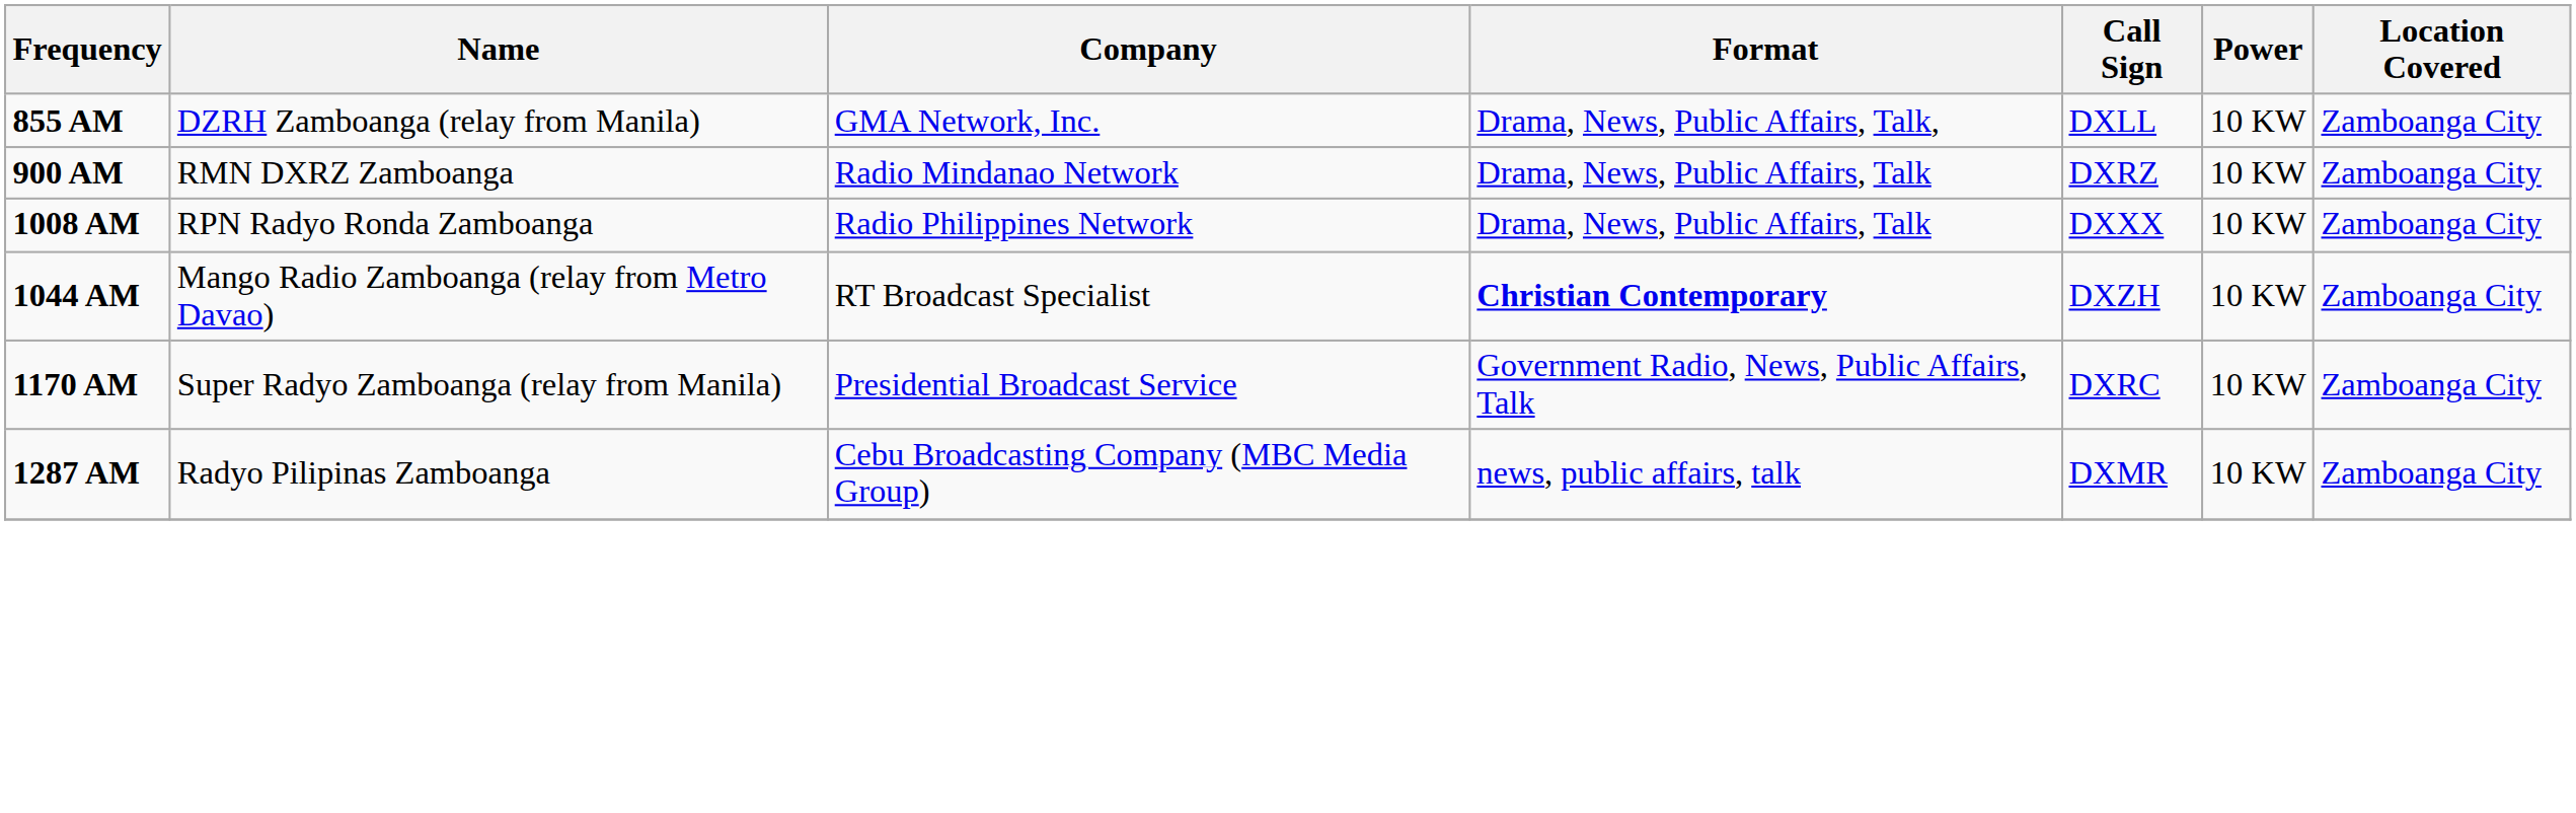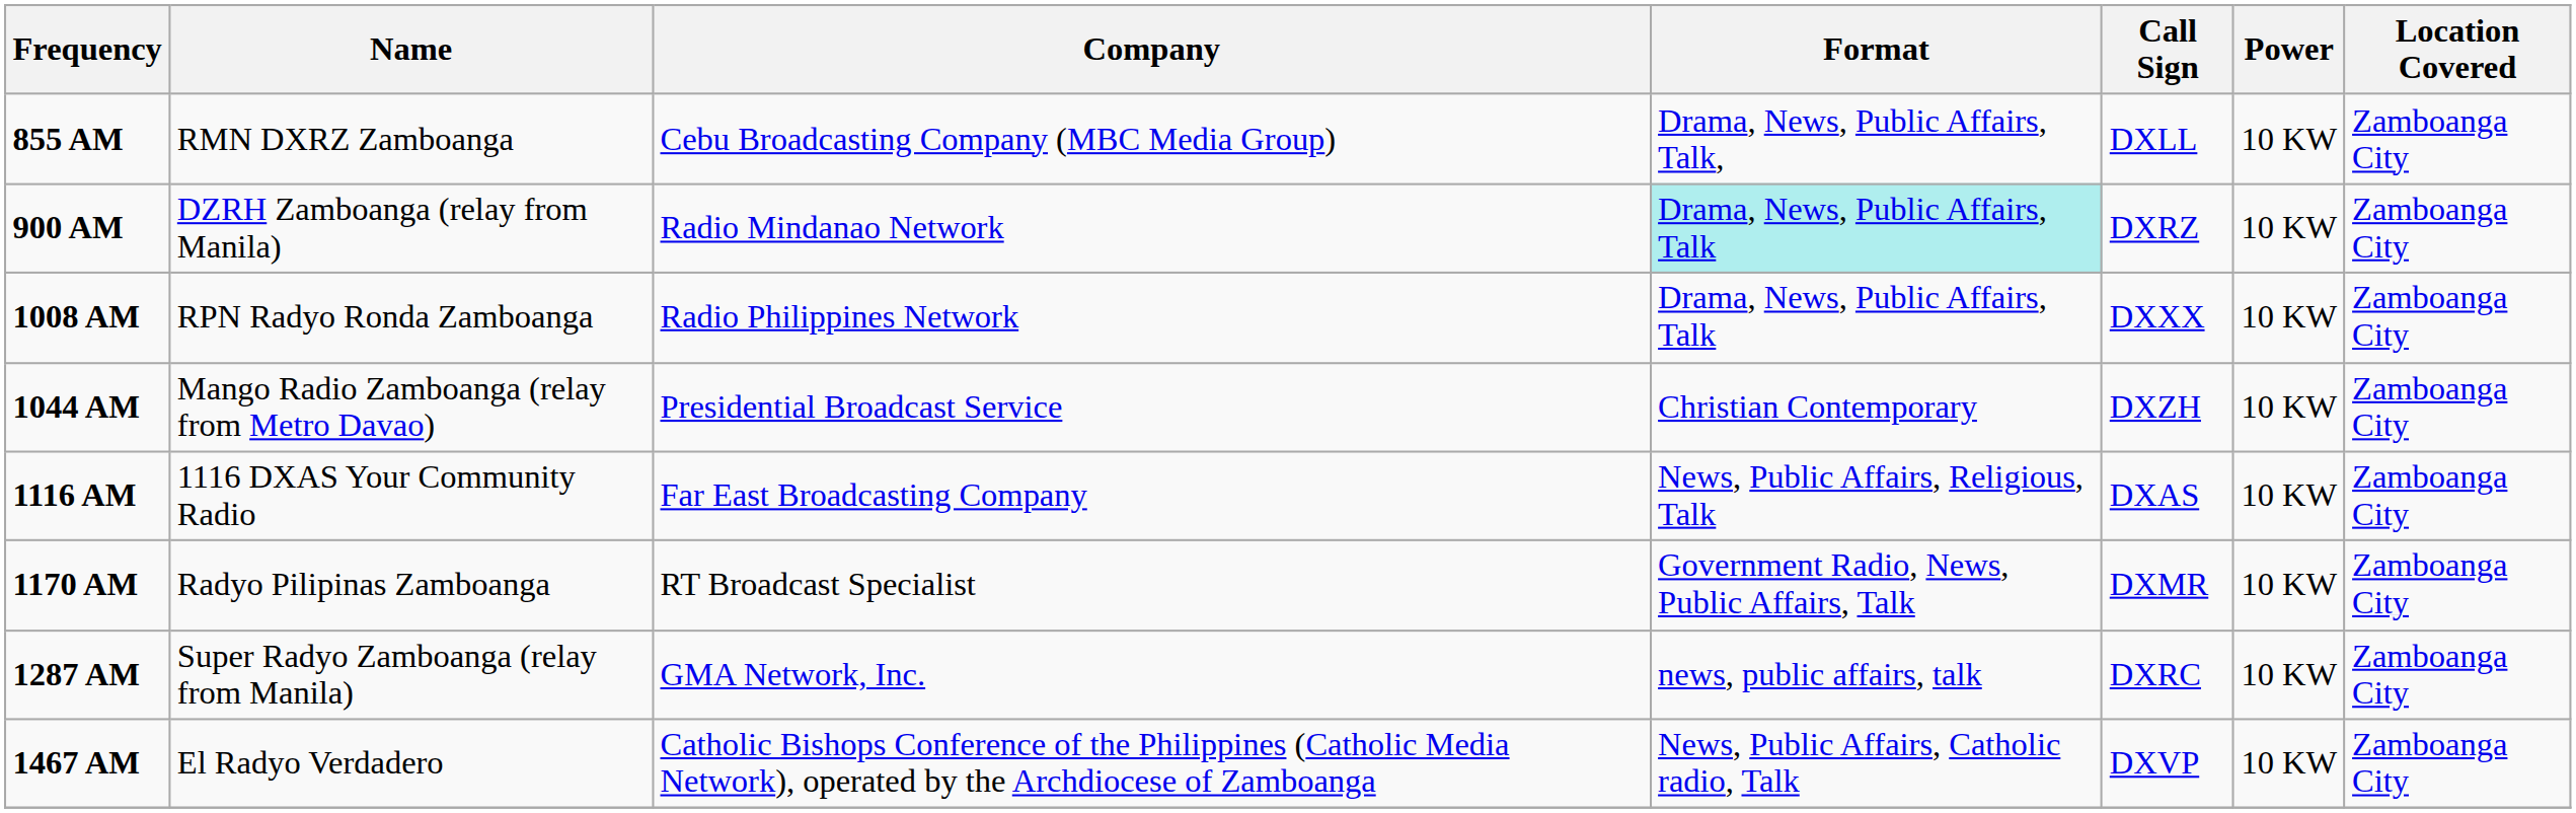855 AM | Name: DZRH Zamboanga (relay from Manila) -> RMN DXRZ Zamboanga
855 AM | Company: GMA Network, Inc. -> Cebu Broadcasting Company (MBC Media Group)
900 AM | Name: RMN DXRZ Zamboanga -> DZRH Zamboanga (relay from Manila)
900 AM | Format: no background -> paleturquoise background
1044 AM | Company: RT Broadcast Specialist -> Presidential Broadcast Service
1044 AM | Format: bold -> normal
+ row: 1116 AM | 1116 DXAS Your Community Radio | Far East Broadcasting Company | News, Public Affairs, Religious, Talk | DXAS | 10 KW | Zamboanga City
1170 AM | Name: Super Radyo Zamboanga (relay from Manila) -> Radyo Pilipinas Zamboanga
1170 AM | Company: Presidential Broadcast Service -> RT Broadcast Specialist
1170 AM | Call Sign: DXRC -> DXMR
1287 AM | Name: Radyo Pilipinas Zamboanga -> Super Radyo Zamboanga (relay from Manila)
1287 AM | Company: Cebu Broadcasting Company (MBC Media Group) -> GMA Network, Inc.
1287 AM | Call Sign: DXMR -> DXRC
+ row: 1467 AM | El Radyo Verdadero | Catholic Bishops Conference of the Philippines (Catholic Media Network), operated by the Archdiocese of Zamboanga | News, Public Affairs, Catholic radio, Talk | DXVP | 10 KW | Zamboanga City
